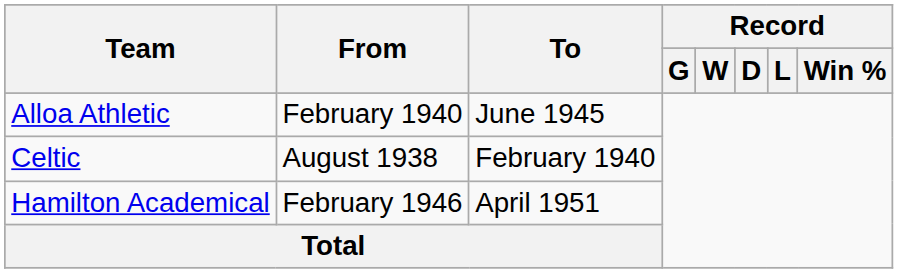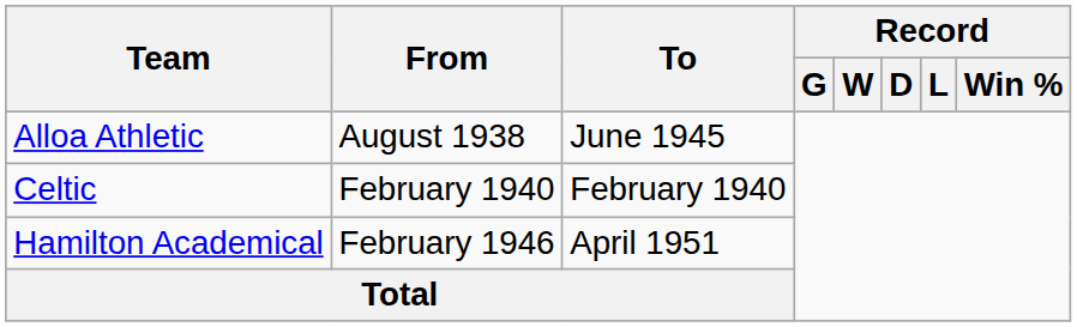Alloa Athletic | From: February 1940 -> August 1938
Celtic | From: August 1938 -> February 1940
